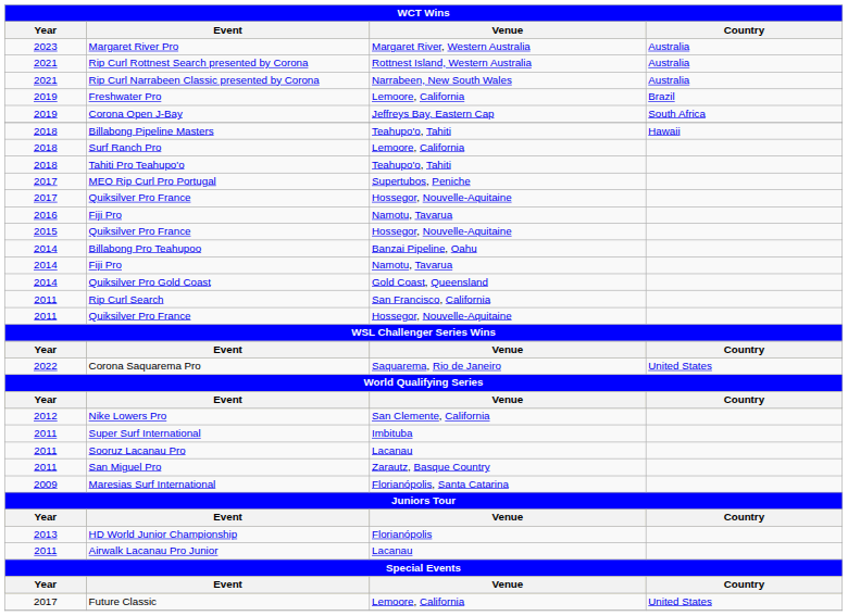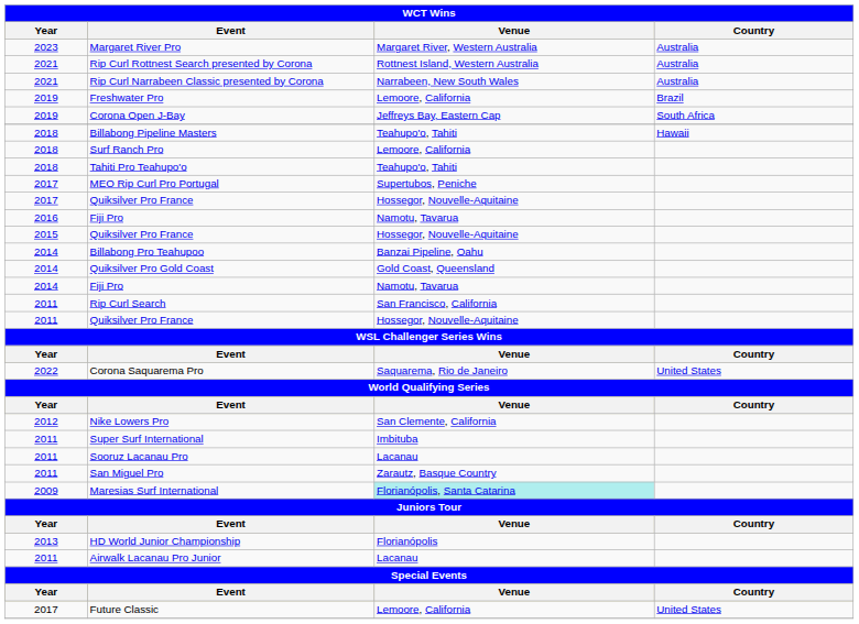rows swapped: 2014 / Fiji Pro <-> Quiksilver Pro Gold Coast
Maresias Surf International | Venue: no background -> paleturquoise background
